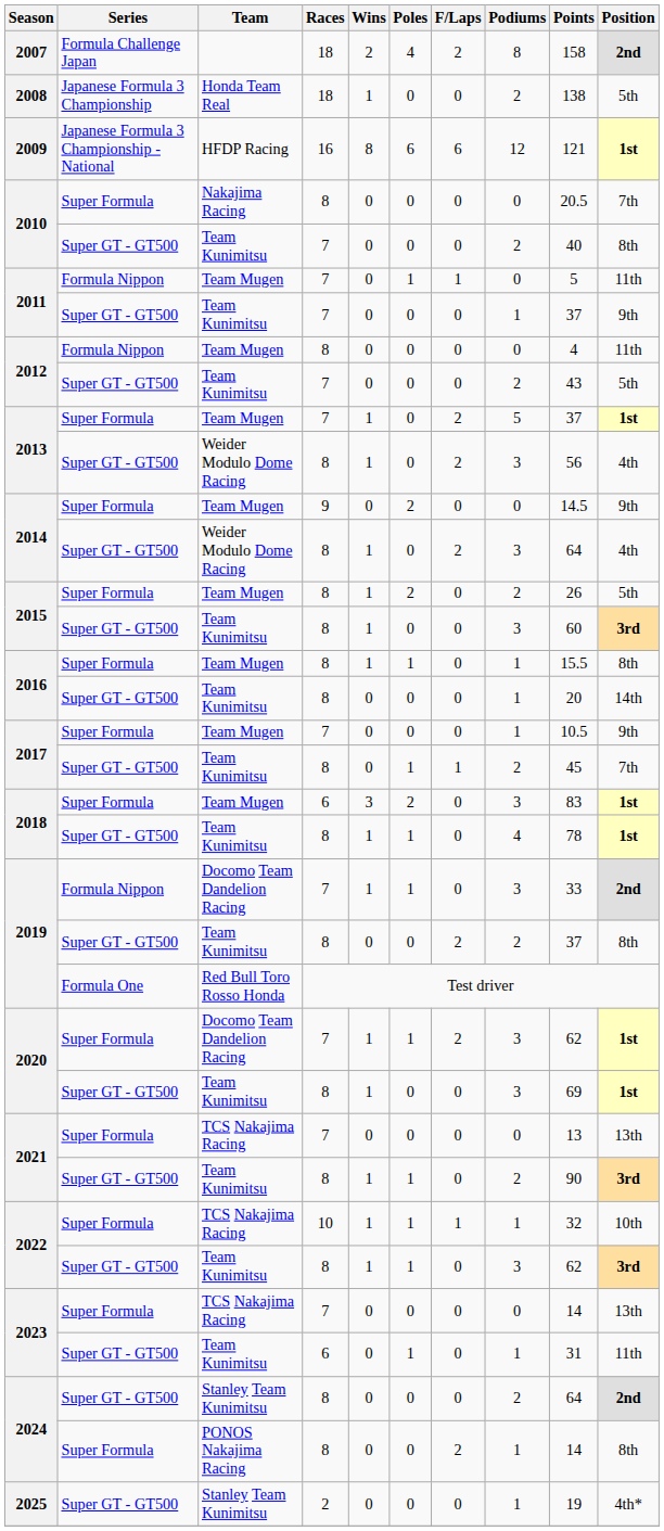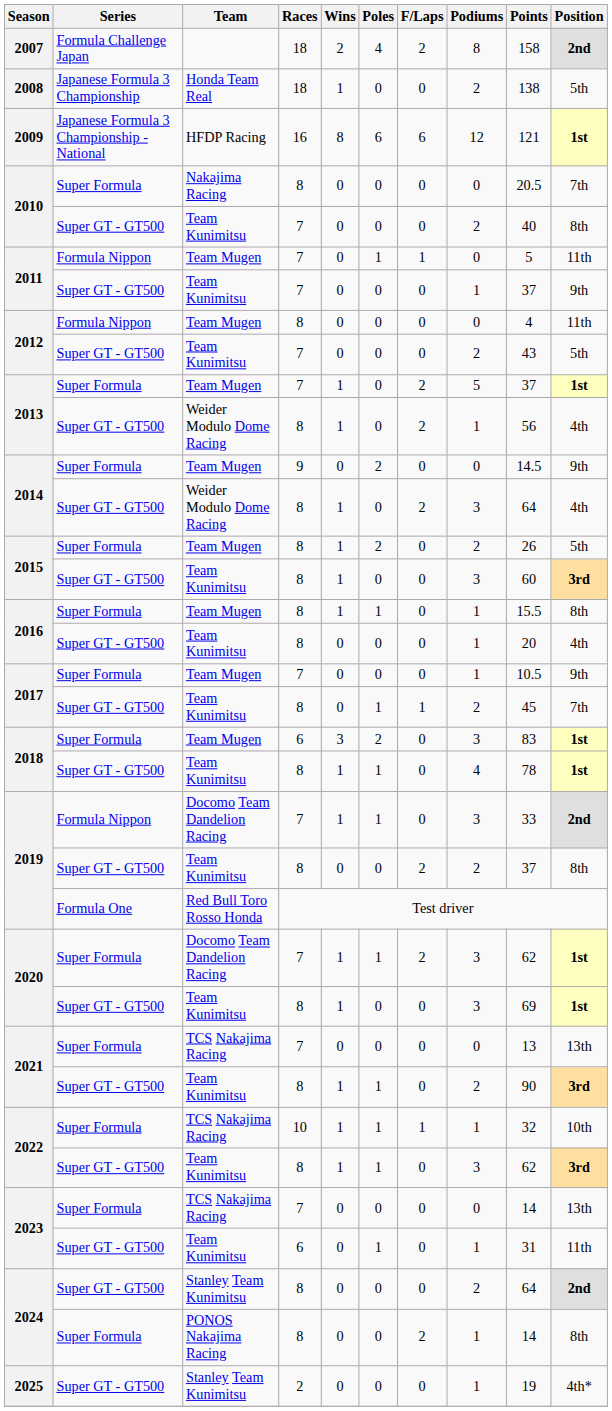2013 / Weider Modulo Dome Racing | Podiums: 3 -> 1
2016 / Team Kunimitsu | Position: 14th -> 4th
